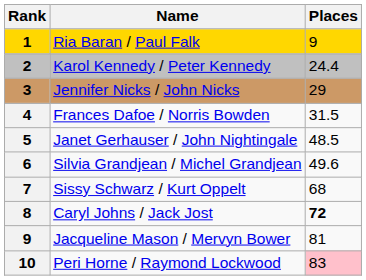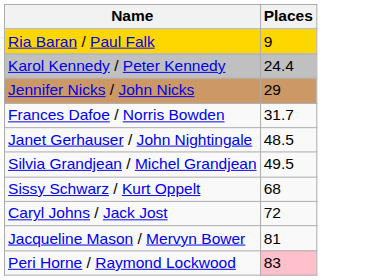- column: Rank | 1 | 2 | 3 | 4 | 5 | 6 | 7 | 8 | 9 | 10
Frances Dafoe / Norris Bowden | Places: 31.5 -> 31.7
Silvia Grandjean / Michel Grandjean | Places: 49.6 -> 49.5
Caryl Johns / Jack Jost | Places: bold -> normal
